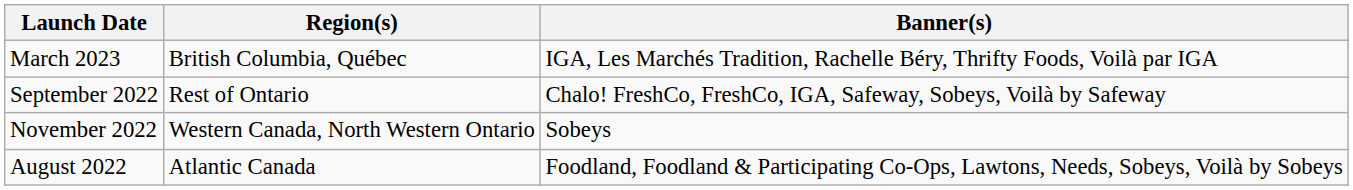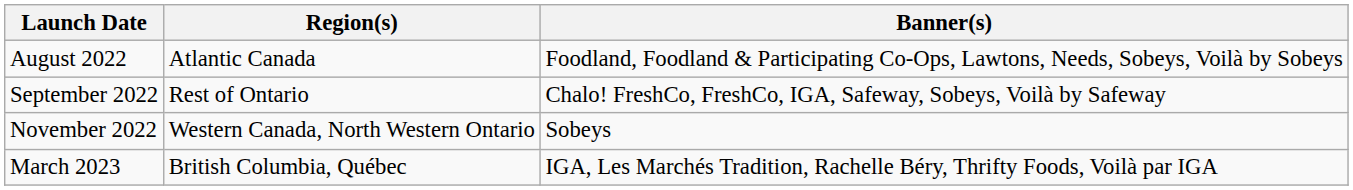rows swapped: August 2022 <-> March 2023
